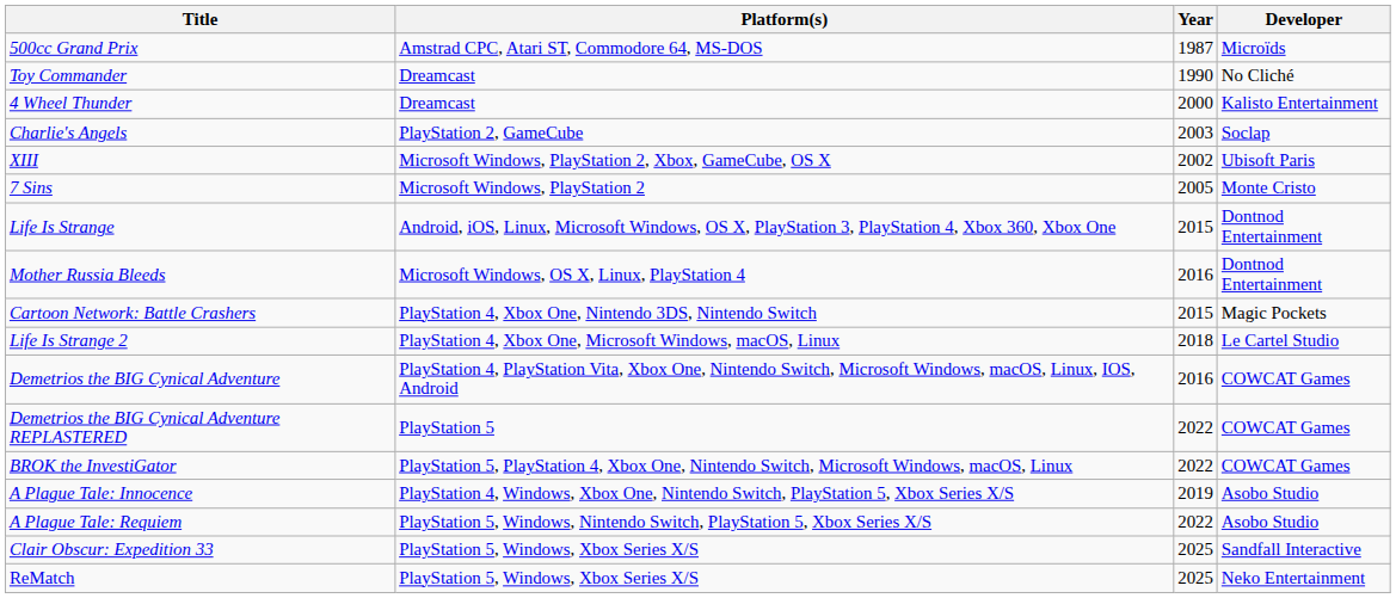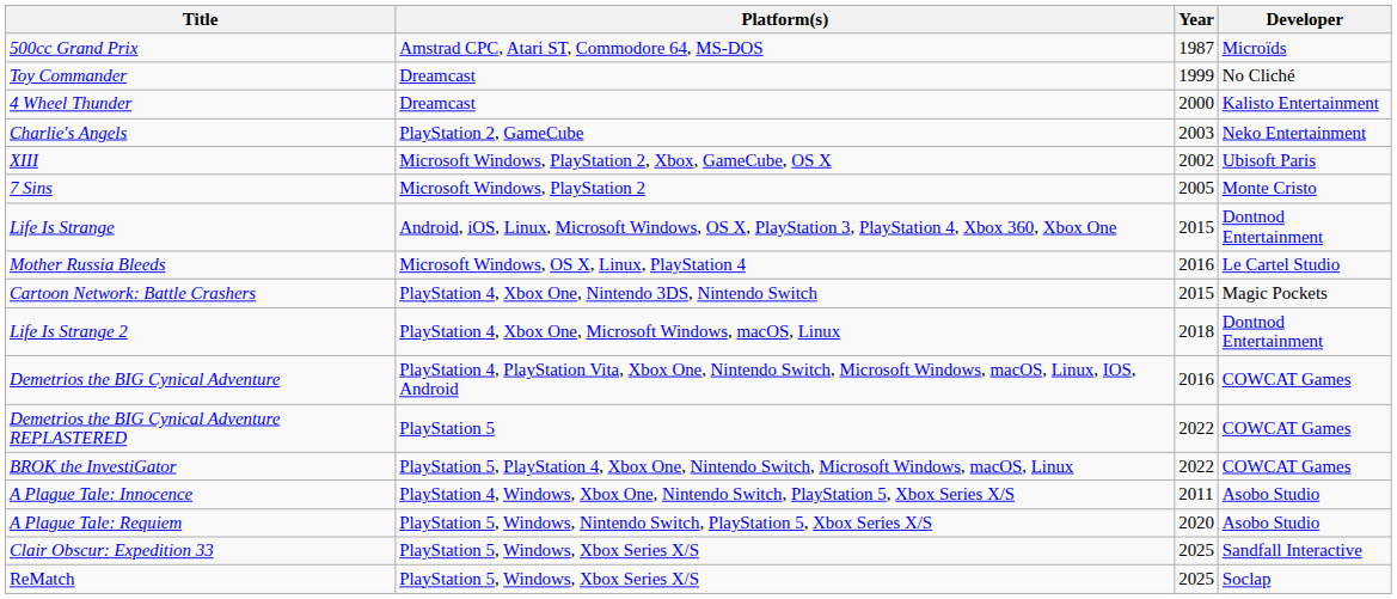Toy Commander | Year: 1990 -> 1999
Charlie's Angels | Developer: Soclap -> Neko Entertainment
Mother Russia Bleeds | Developer: Dontnod Entertainment -> Le Cartel Studio
Life Is Strange 2 | Developer: Le Cartel Studio -> Dontnod Entertainment
A Plague Tale: Innocence | Year: 2019 -> 2011
A Plague Tale: Requiem | Year: 2022 -> 2020
ReMatch | Developer: Neko Entertainment -> Soclap
